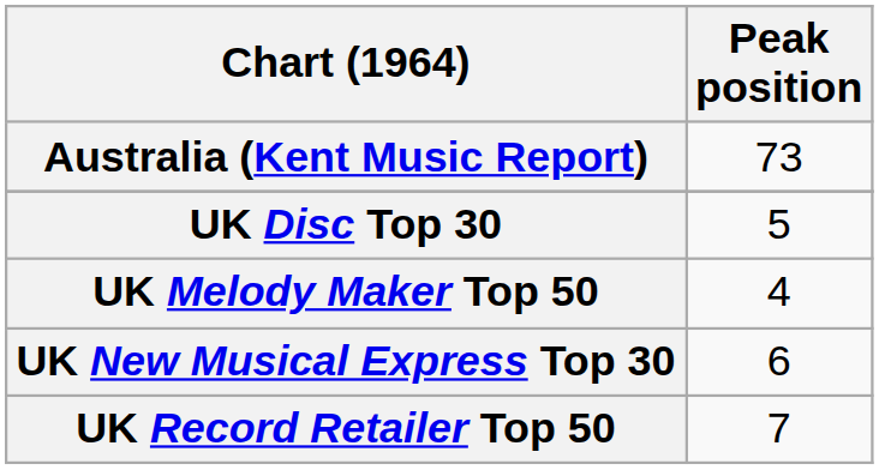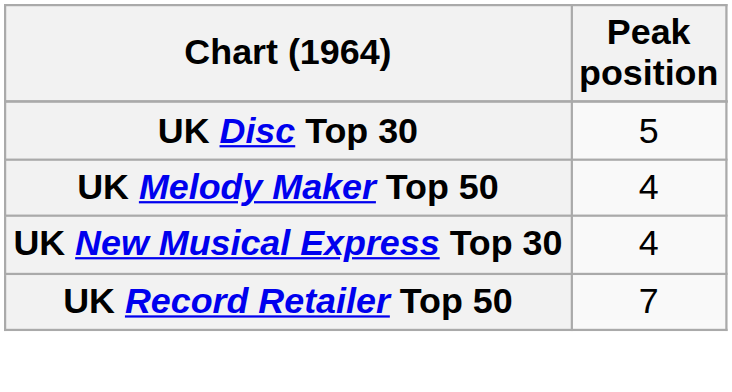- row: Australia (Kent Music Report) | 73
UK New Musical Express Top 30 | Peak position: 6 -> 4
